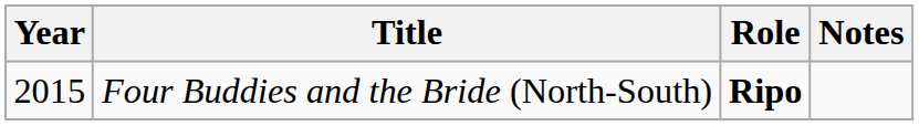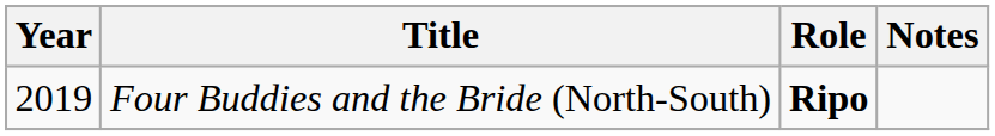Four Buddies and the Bride (North-South) | Year: 2015 -> 2019
